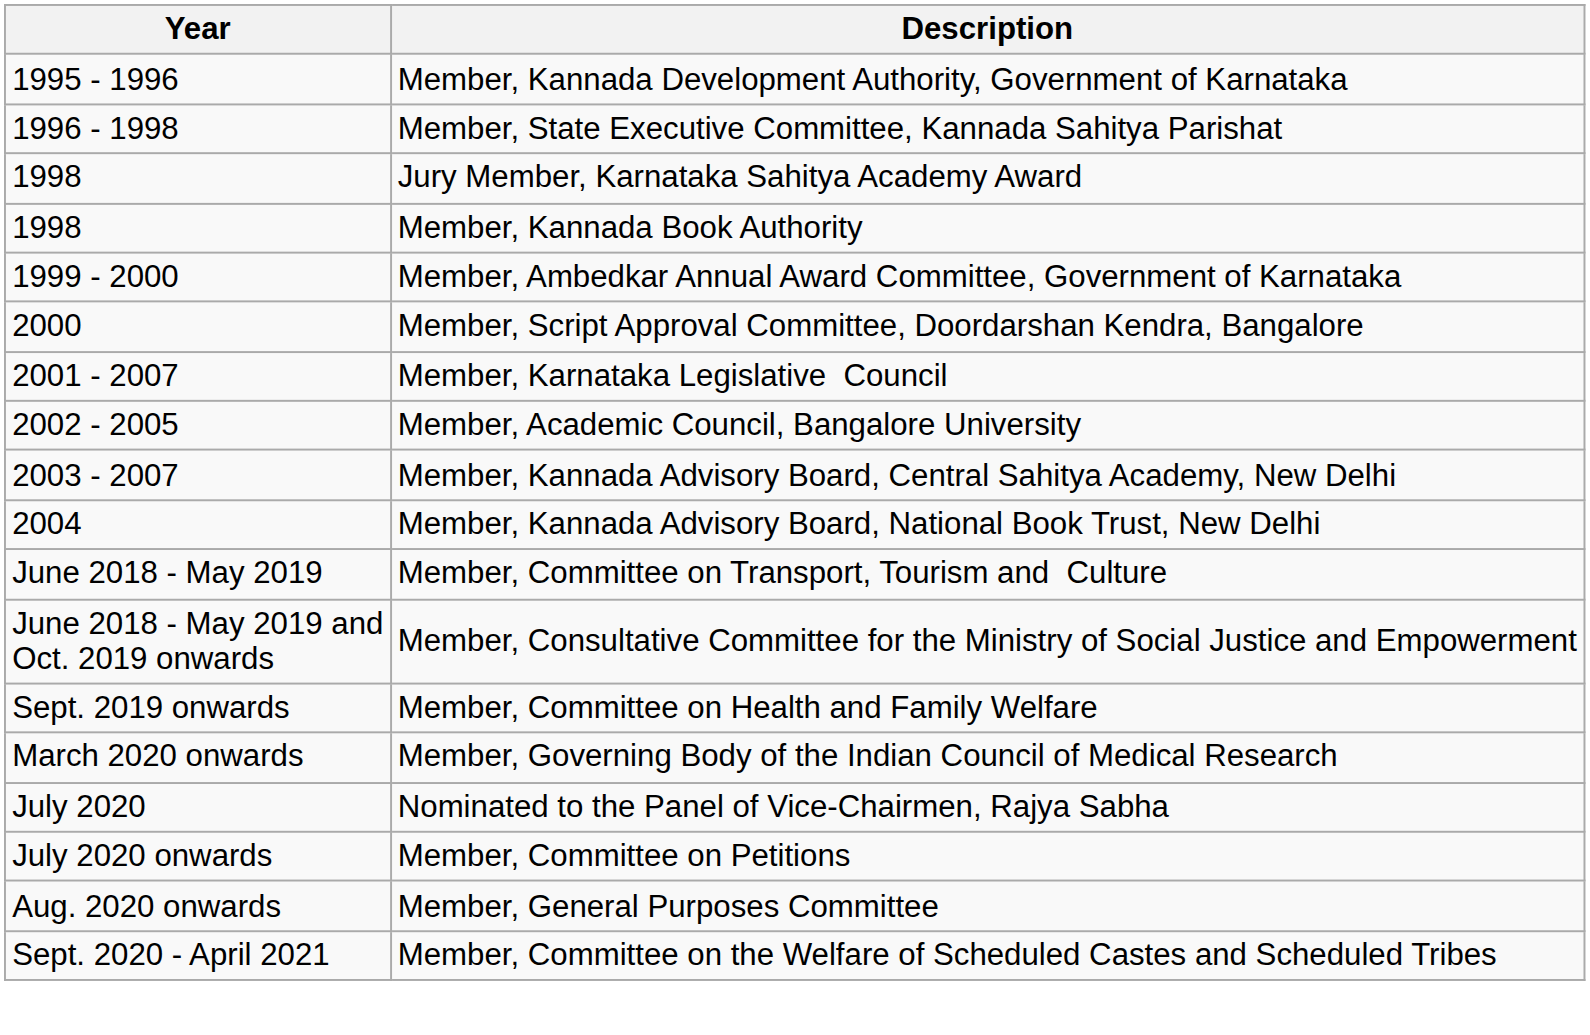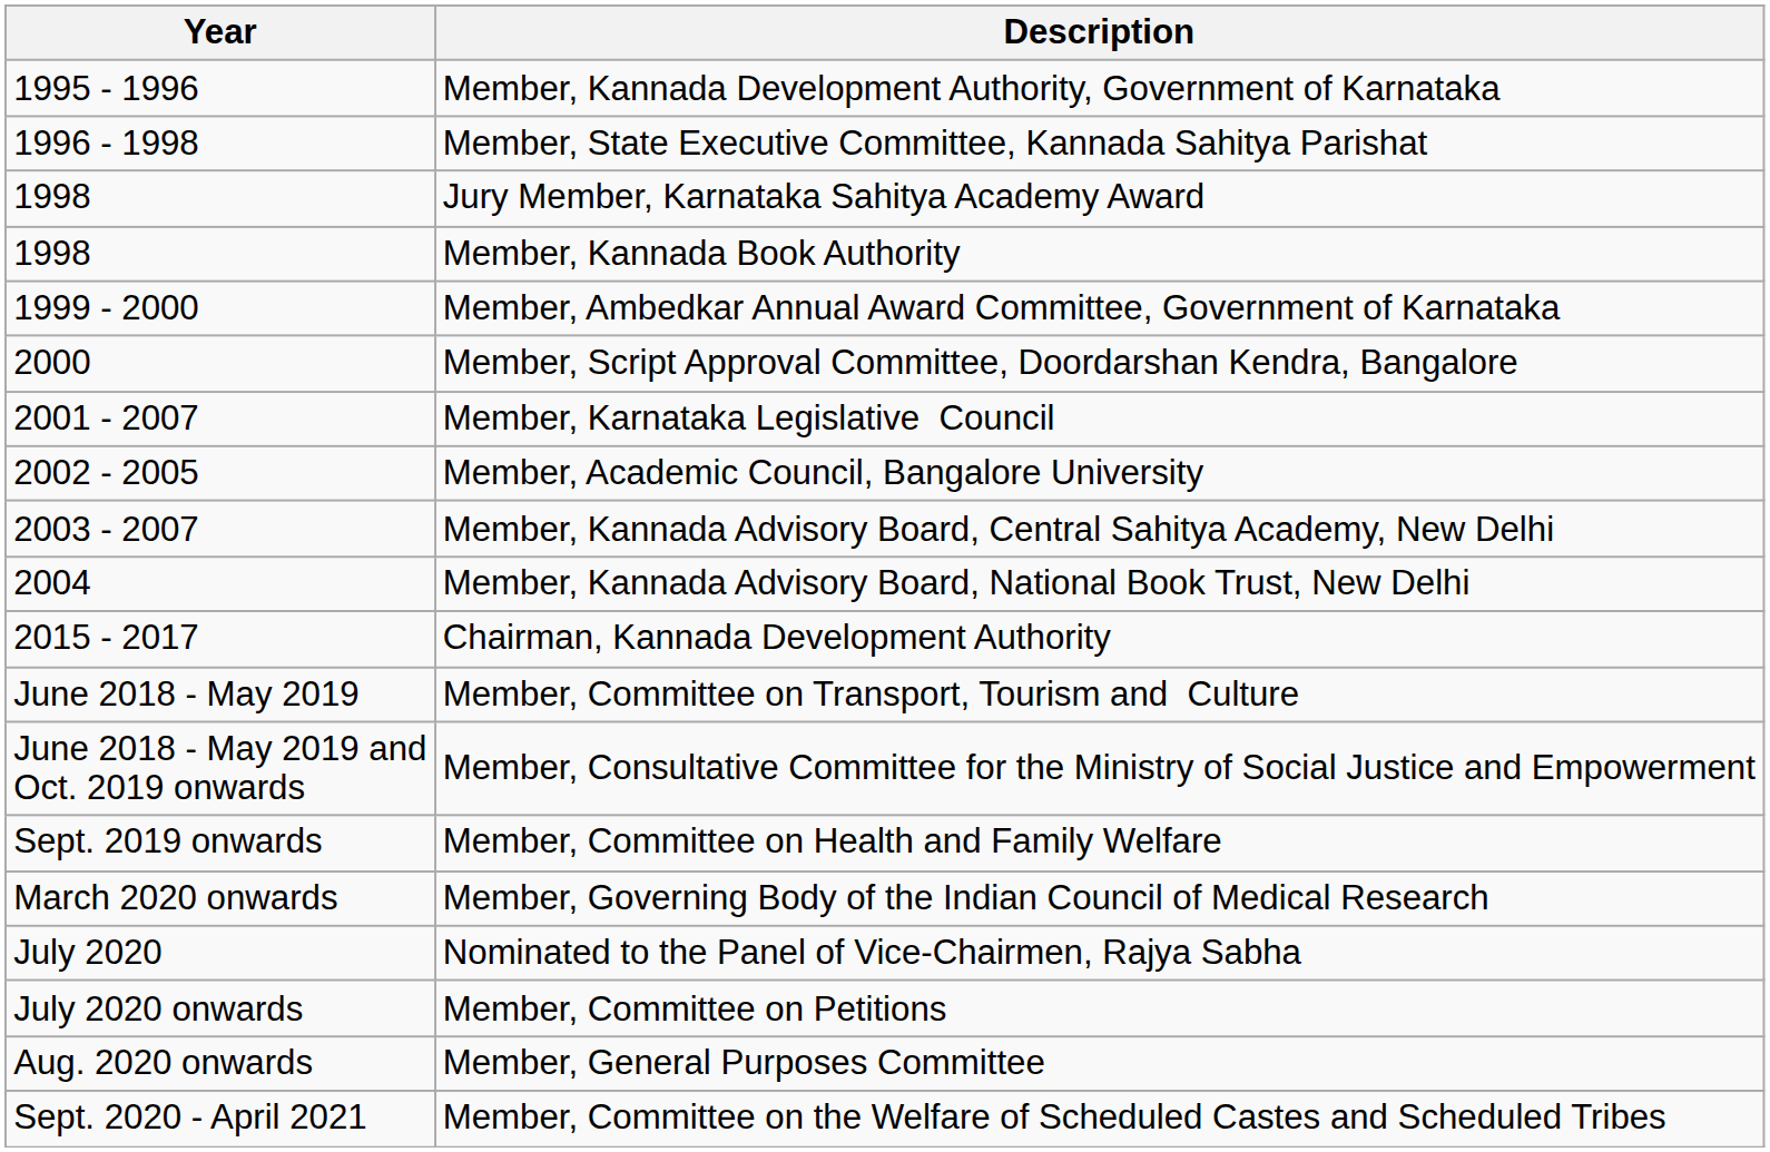+ row: 2015 - 2017 | Chairman, Kannada Development Authority
